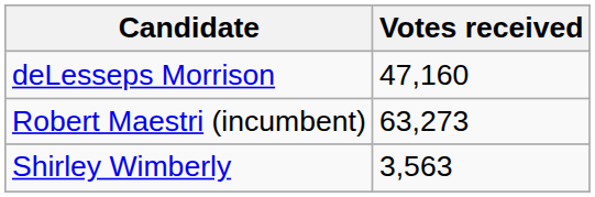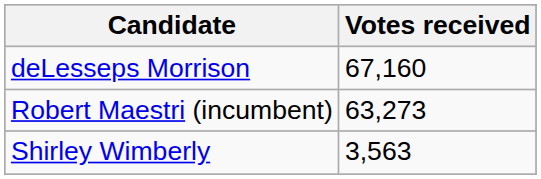deLesseps Morrison | Votes received: 47,160 -> 67,160
